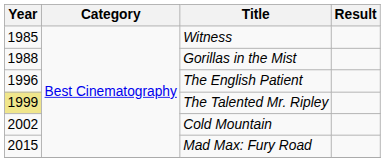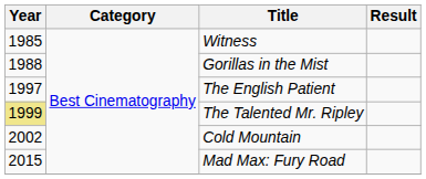The English Patient | Year: 1996 -> 1997
